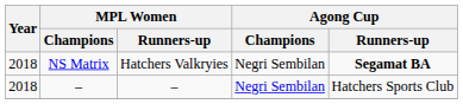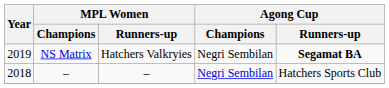NS Matrix | Year: 2018 -> 2019
